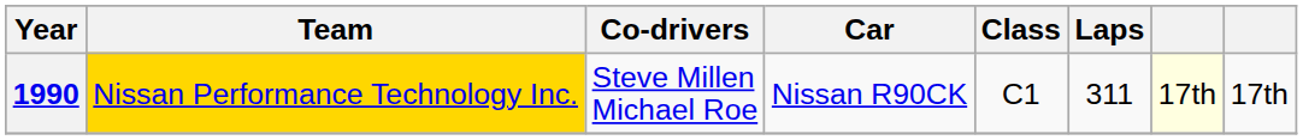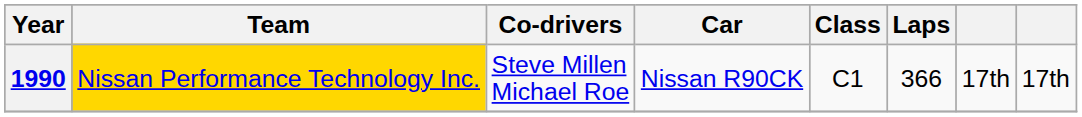1990 | Laps: 311 -> 366
1990 | column 7: lightyellow background -> no background
